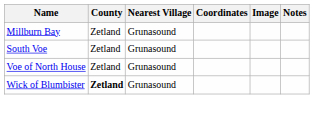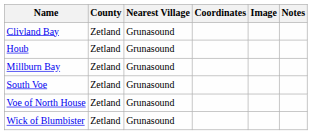+ row: Clivland Bay | Zetland | Grunasound
+ row: Houb | Zetland | Grunasound
Wick of Blumbister | County: bold -> normal
